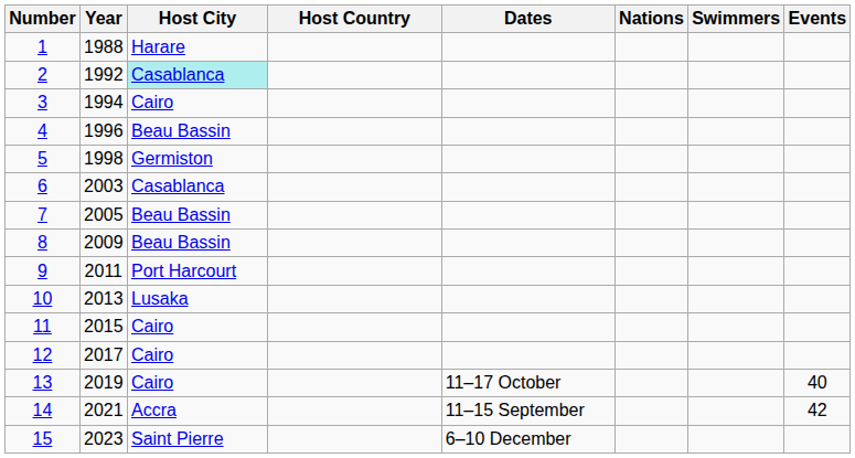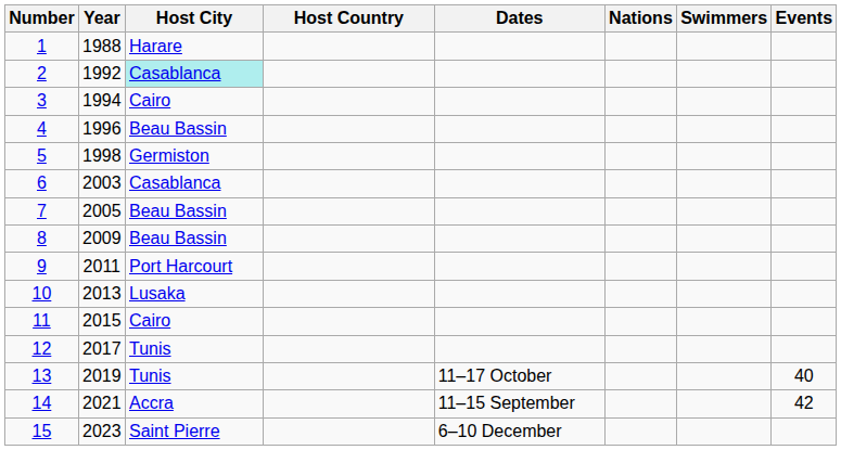12 | Host City: Cairo -> Tunis
13 | Host City: Cairo -> Tunis
